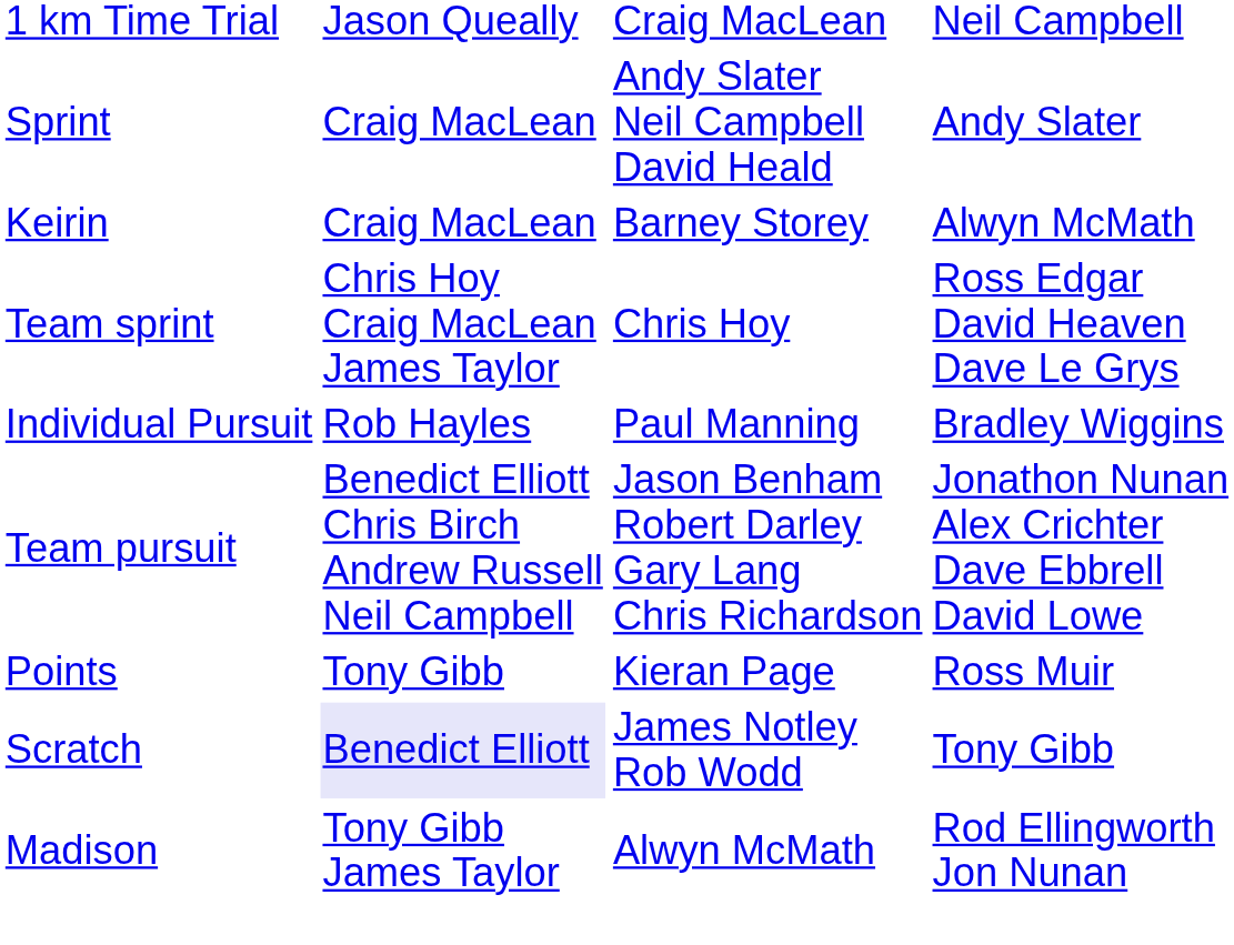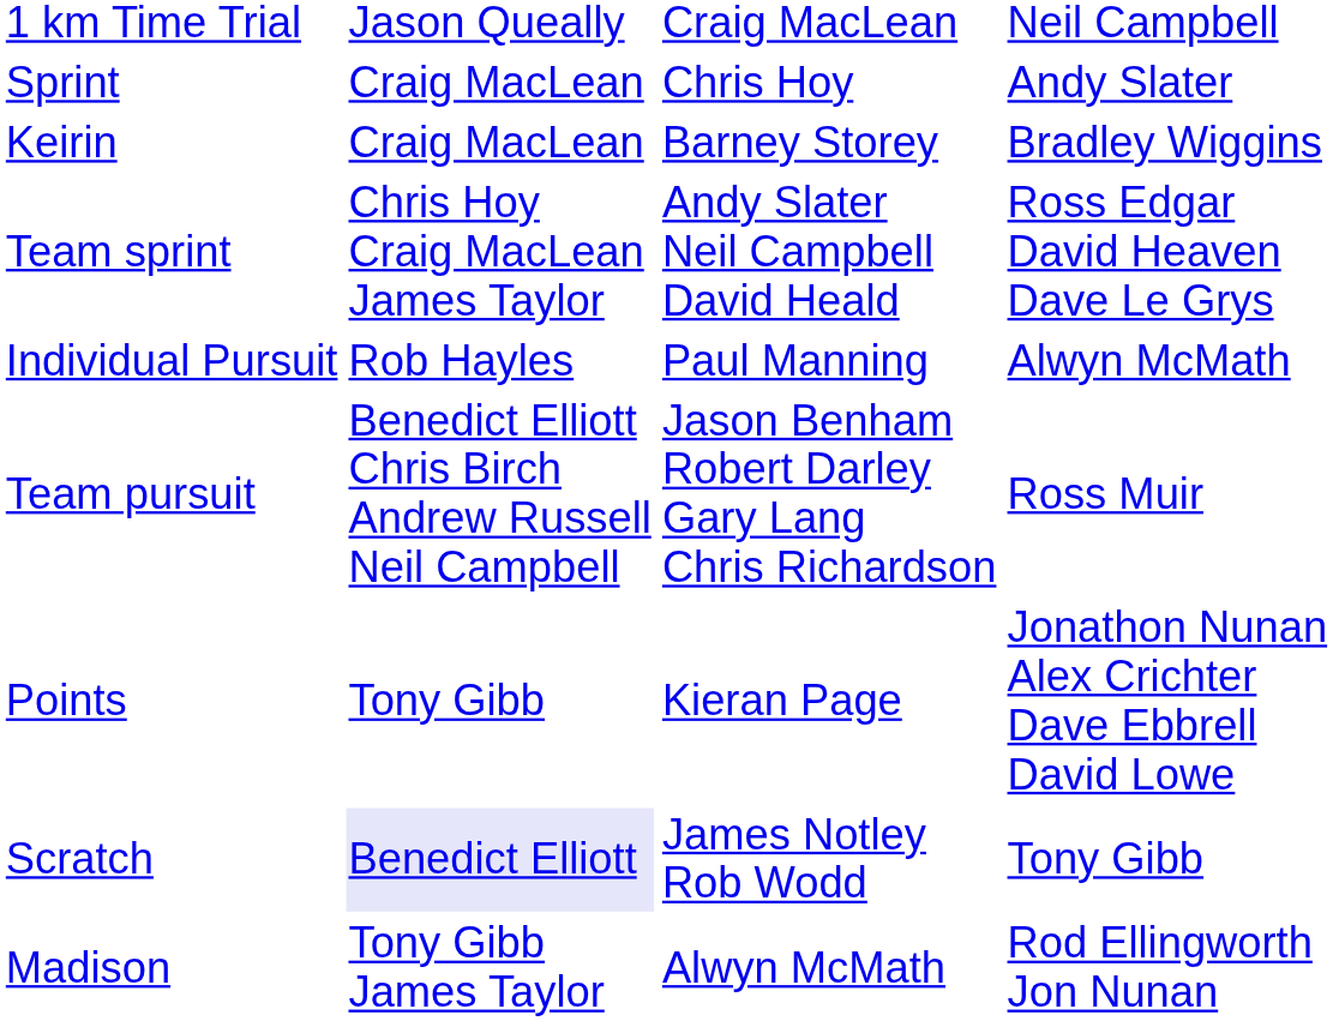Sprint | column 3: Andy Slater Neil Campbell David Heald -> Chris Hoy
Keirin | column 4: Alwyn McMath -> Bradley Wiggins
Team sprint | column 3: Chris Hoy -> Andy Slater Neil Campbell David Heald
Individual Pursuit | column 4: Bradley Wiggins -> Alwyn McMath
Team pursuit | column 4: Jonathon Nunan Alex Crichter Dave Ebbrell David Lowe -> Ross Muir
Points | column 4: Ross Muir -> Jonathon Nunan Alex Crichter Dave Ebbrell David Lowe
